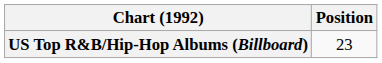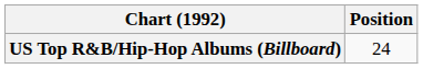US Top R&B/Hip-Hop Albums (Billboard) | Position: 23 -> 24
